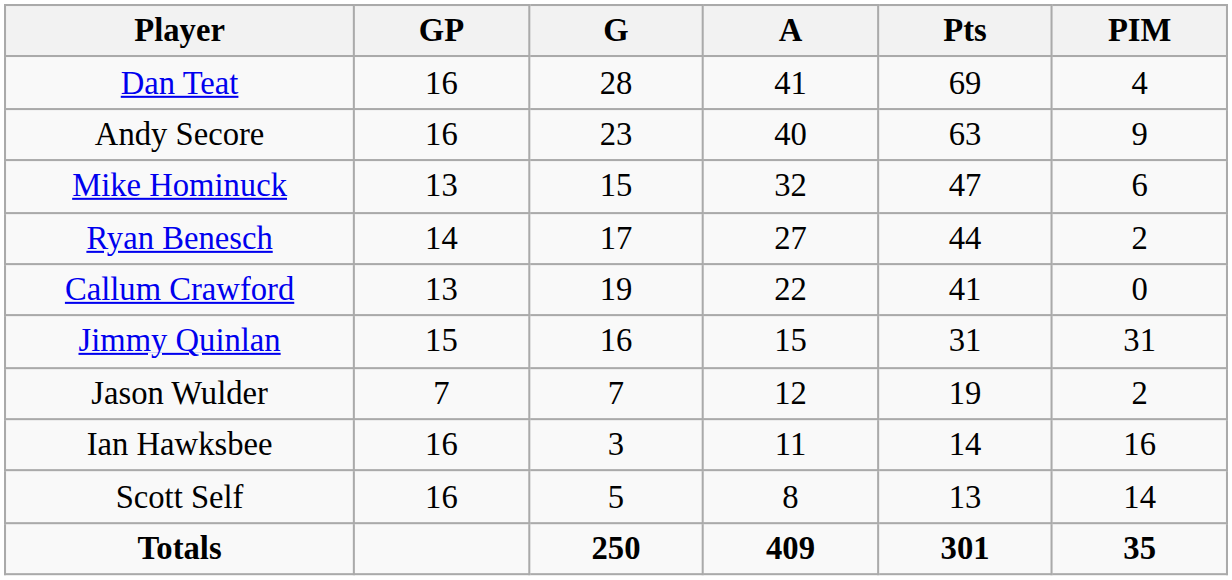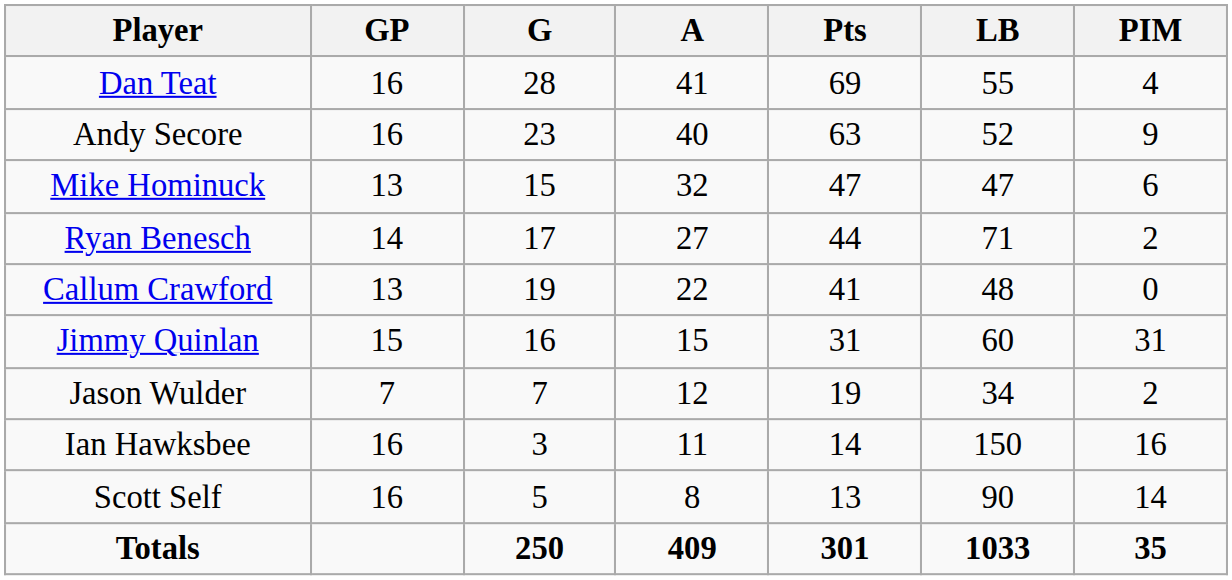+ column: LB | 55 | 52 | 47 | 71 | 48 | 60 | 34 | 150 | 90 | 1033
